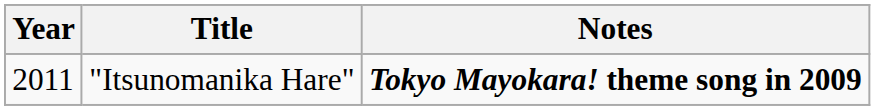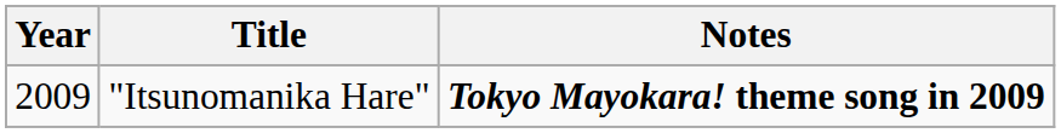"Itsunomanika Hare" | Year: 2011 -> 2009
